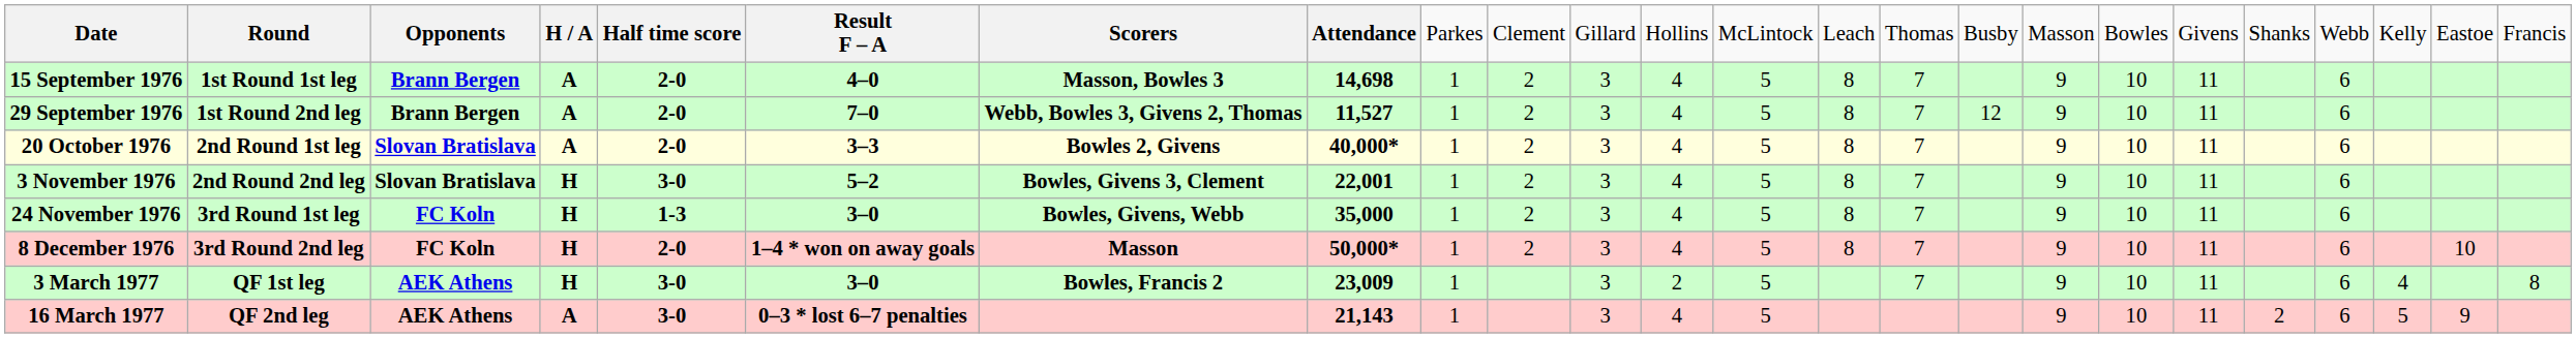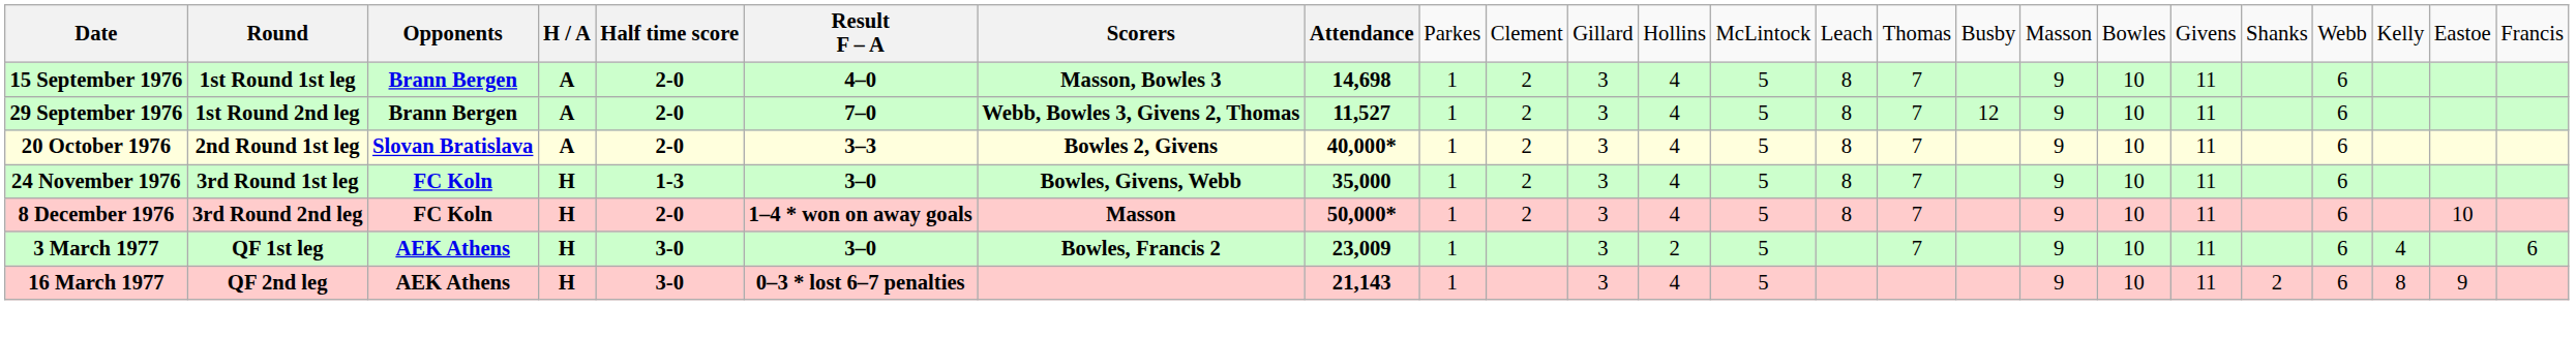- row: 3 November 1976 | 2nd Round 2nd leg | Slovan Bratislava | H | 3-0 | 5–2 | Bowles, Givens 3, Clement | 22,001 | 1 | 2 | 3 | 4 | 5 | 8 | 7 | 9 | 10 | 11 | 6
3 March 1977 | column 24: 8 -> 6
16 March 1977 | column 4: A -> H
16 March 1977 | column 22: 5 -> 8
